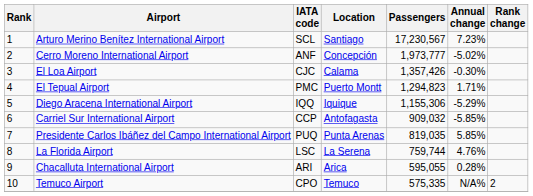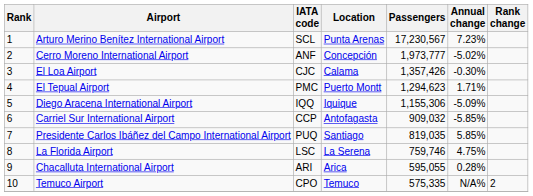Arturo Merino Benítez International Airport | Location: Santiago -> Punta Arenas
El Tepual Airport | Passengers: 1,294,823 -> 1,294,623
Diego Aracena International Airport | Annual change: -5.29% -> -5.09%
Presidente Carlos Ibáñez del Campo International Airport | Location: Punta Arenas -> Santiago
La Florida Airport | Passengers: 759,744 -> 759,746
La Florida Airport | Annual change: 4.76% -> 4.75%
